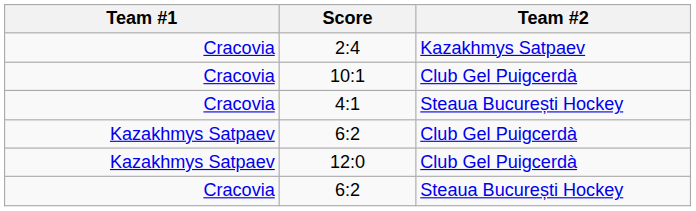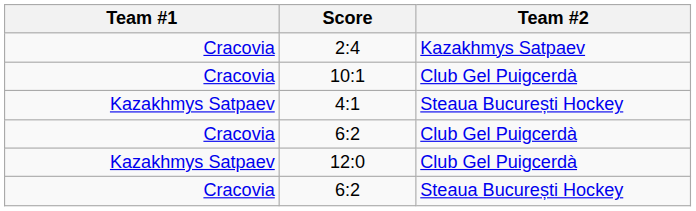4:1 | Team #1: Cracovia -> Kazakhmys Satpaev
6:2 / Club Gel Puigcerdà | Team #1: Kazakhmys Satpaev -> Cracovia
